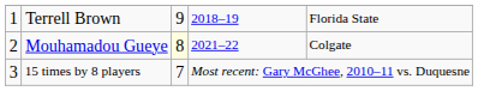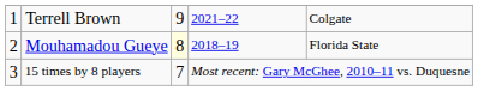Terrell Brown | column 4: 2018–19 -> 2021–22
Terrell Brown | column 5: Florida State -> Colgate
Mouhamadou Gueye | column 4: 2021–22 -> 2018–19
Mouhamadou Gueye | column 5: Colgate -> Florida State
